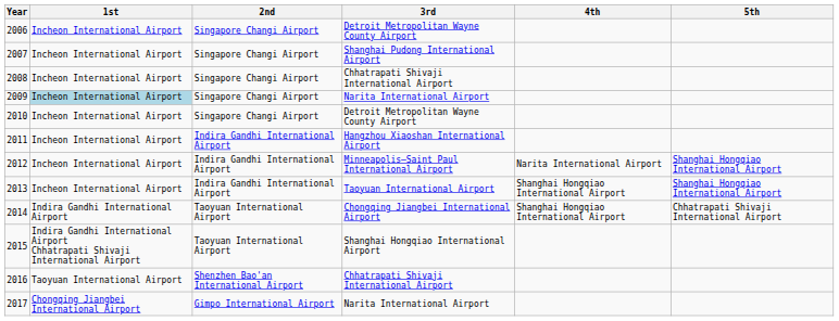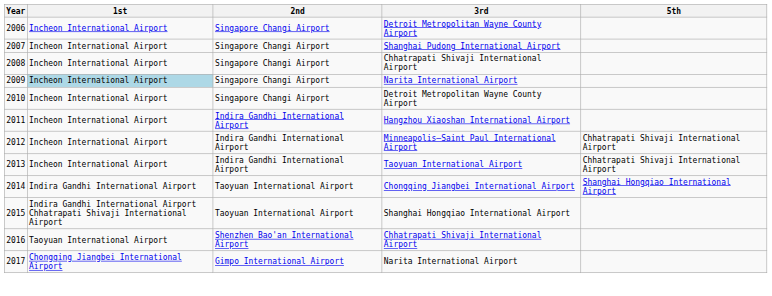- column: 4th | Narita International Airport | Shanghai Hongqiao International Airport | Shanghai Hongqiao International Airport
2012 | 5th: Shanghai Hongqiao International Airport -> Chhatrapati Shivaji International Airport
2013 | 5th: Shanghai Hongqiao International Airport -> Chhatrapati Shivaji International Airport
2014 | 5th: Chhatrapati Shivaji International Airport -> Shanghai Hongqiao International Airport
